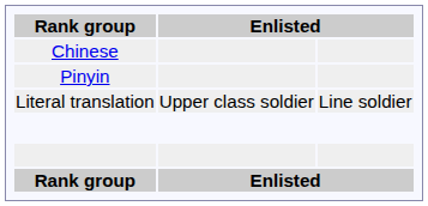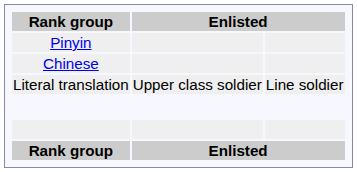rows swapped: Chinese <-> Pinyin
